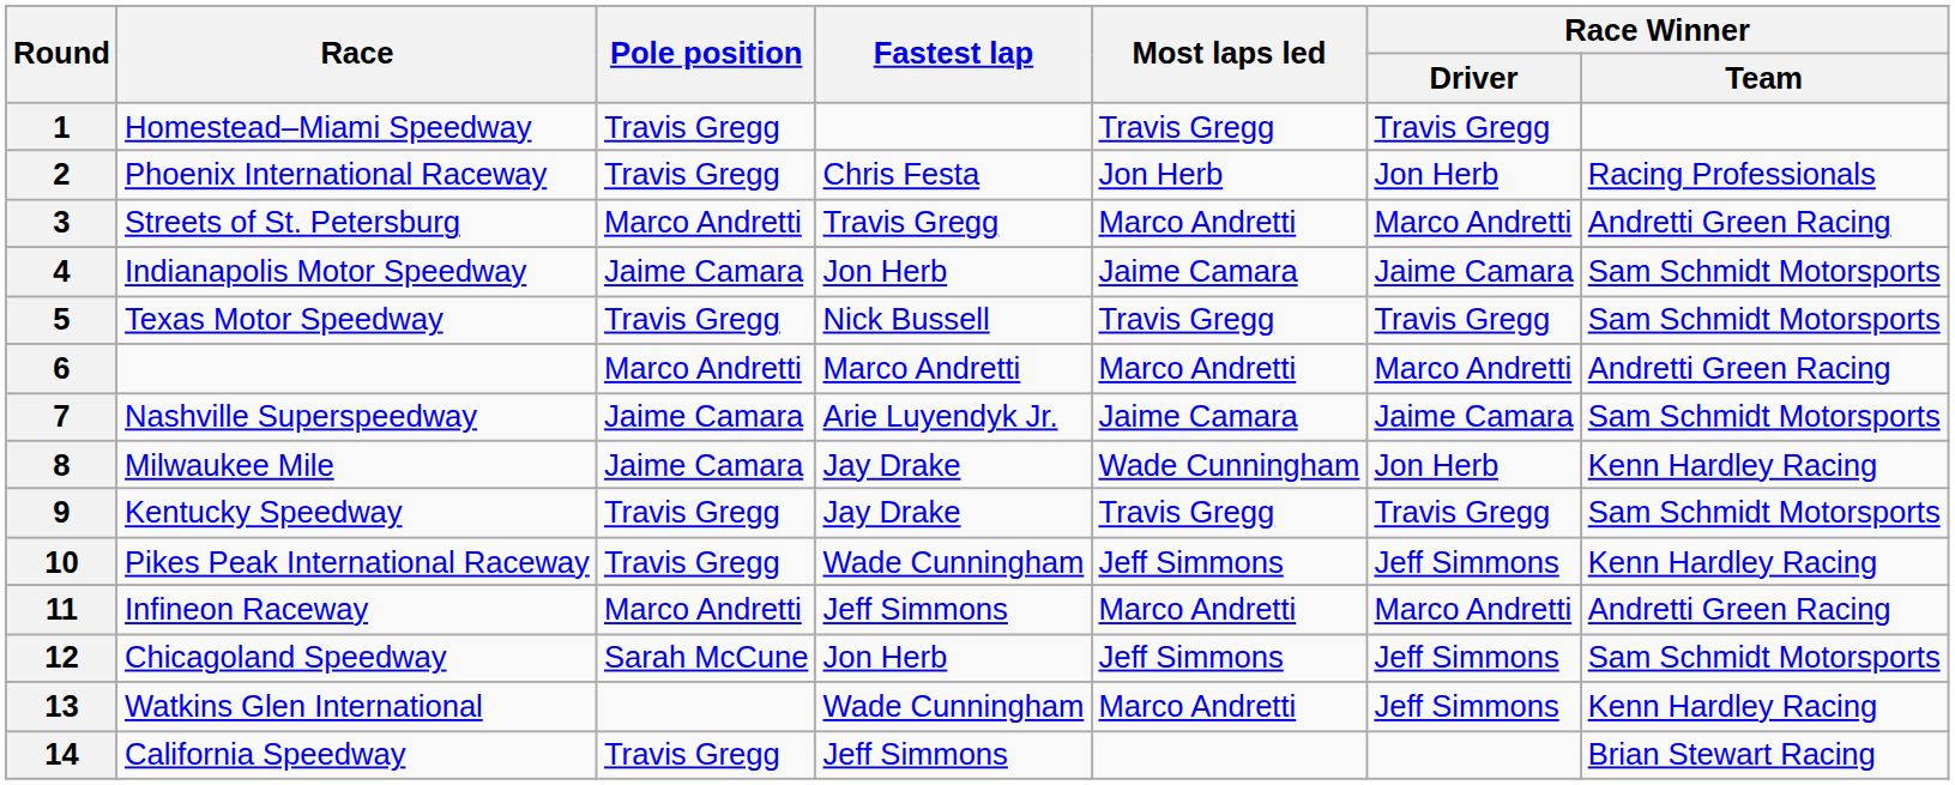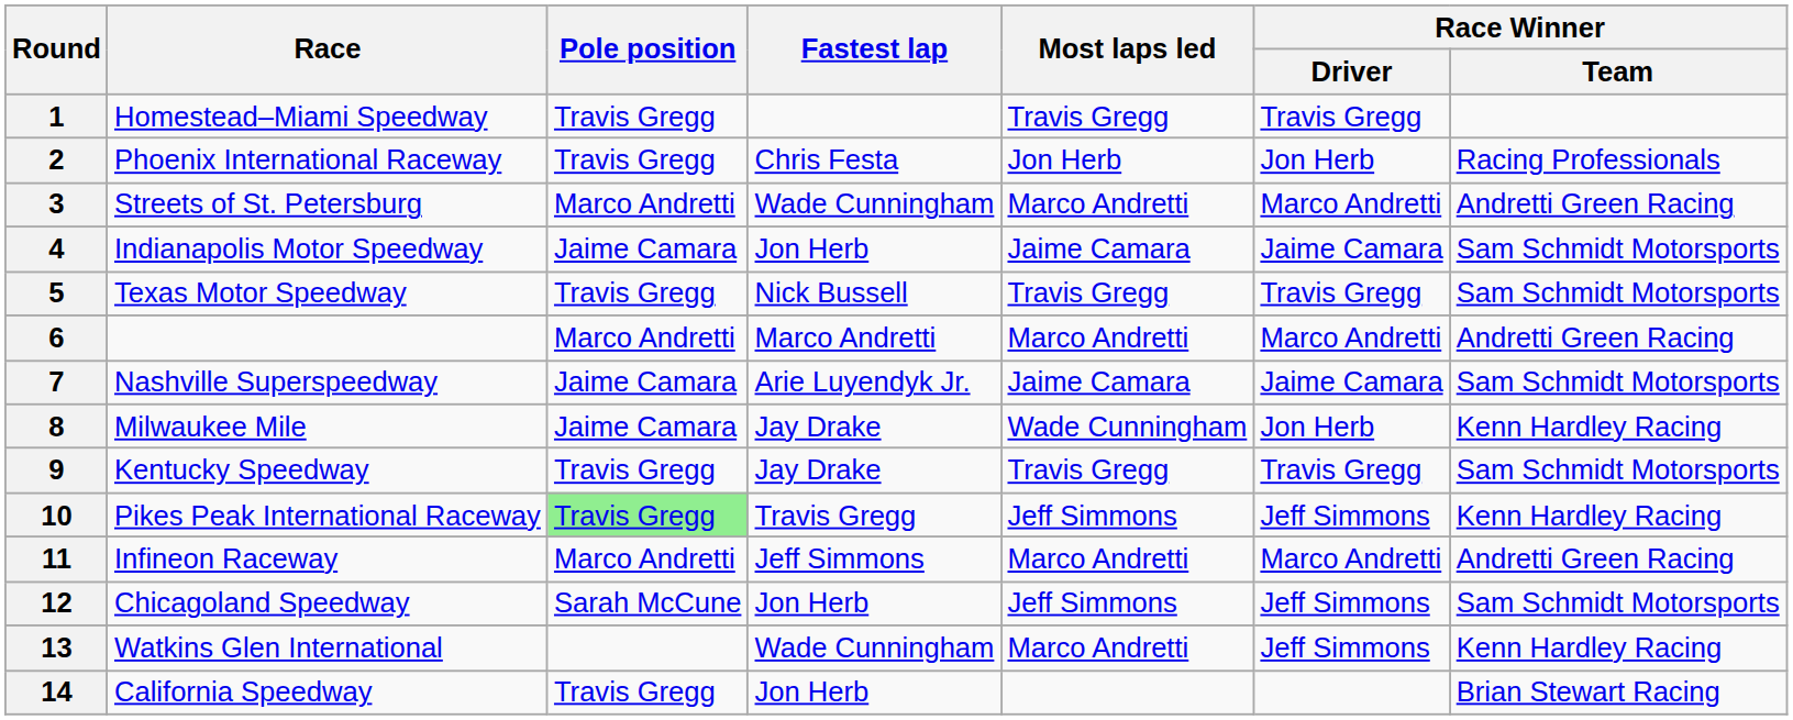3 | Fastest lap: Travis Gregg -> Wade Cunningham
10 | Pole position: no background -> lightgreen background
10 | Fastest lap: Wade Cunningham -> Travis Gregg
14 | Fastest lap: Jeff Simmons -> Jon Herb
